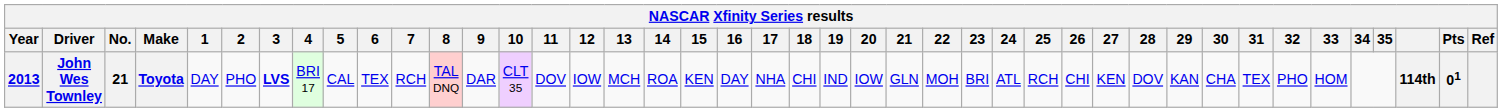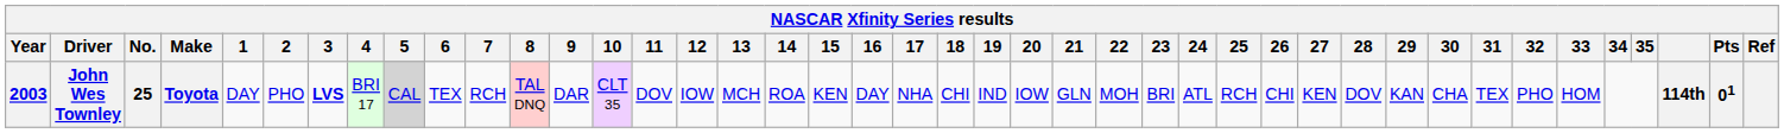John Wes Townley | Year: 2013 -> 2003
John Wes Townley | No.: 21 -> 25
John Wes Townley | 5: no background -> lightgrey background
